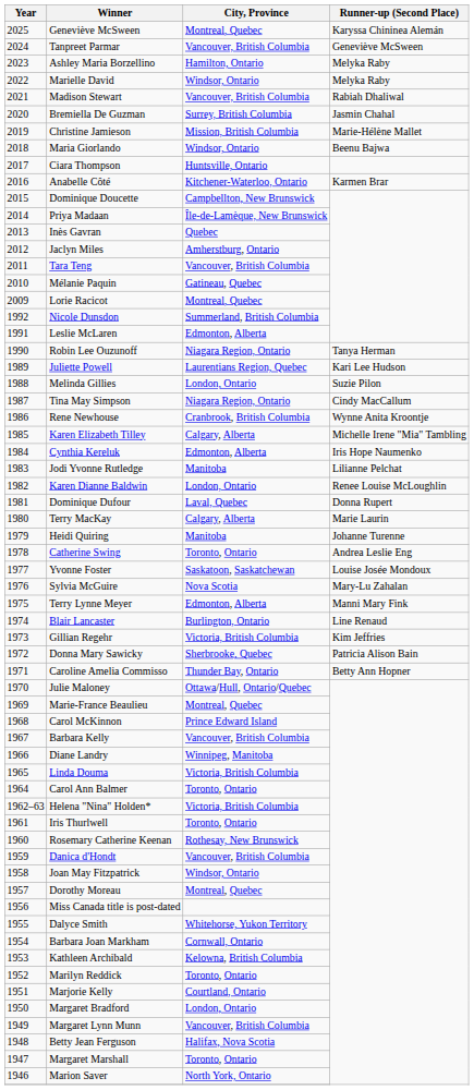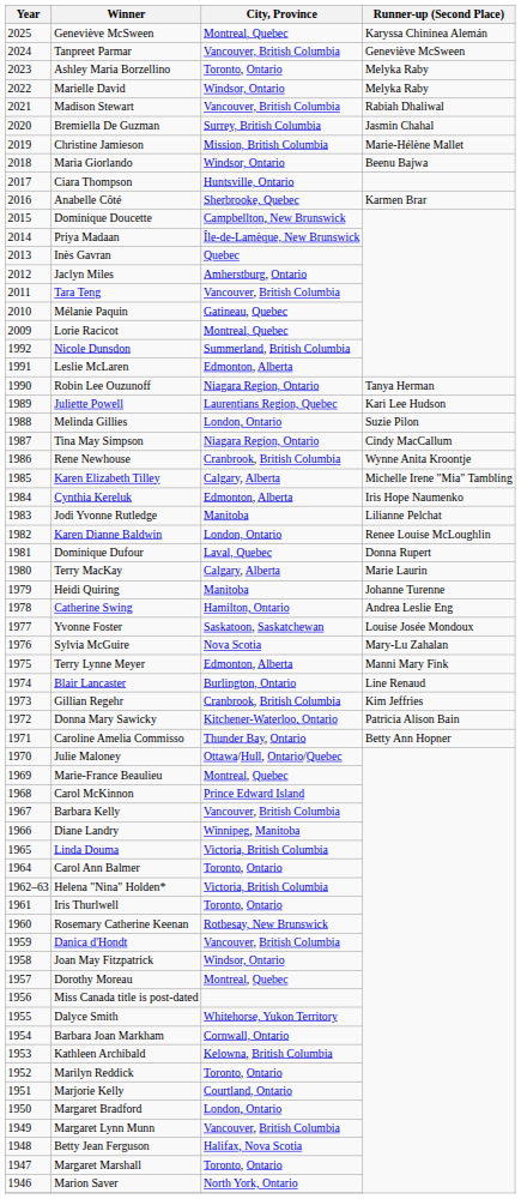Ashley Maria Borzellino | City, Province: Hamilton, Ontario -> Toronto, Ontario
Anabelle Côté | City, Province: Kitchener-Waterloo, Ontario -> Sherbrooke, Quebec
Catherine Swing | City, Province: Toronto, Ontario -> Hamilton, Ontario
Gillian Regehr | City, Province: Victoria, British Columbia -> Cranbrook, British Columbia
Donna Mary Sawicky | City, Province: Sherbrooke, Quebec -> Kitchener-Waterloo, Ontario
